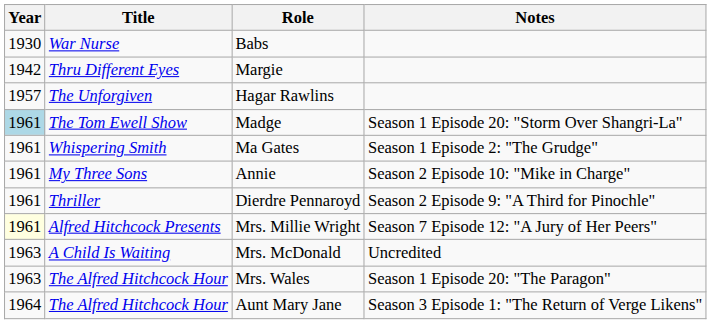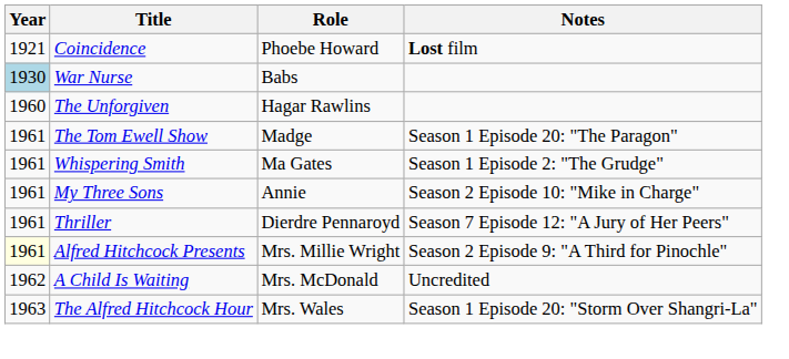+ row: 1921 | Coincidence | Phoebe Howard | Lost film
Babs | Year: no background -> lightblue background
- row: 1942 | Thru Different Eyes | Margie
Hagar Rawlins | Year: 1957 -> 1960
Madge | Year: lightblue background -> no background
Madge | Notes: Season 1 Episode 20: "Storm Over Shangri-La" -> Season 1 Episode 20: "The Paragon"
Dierdre Pennaroyd | Notes: Season 2 Episode 9: "A Third for Pinochle" -> Season 7 Episode 12: "A Jury of Her Peers"
Mrs. Millie Wright | Notes: Season 7 Episode 12: "A Jury of Her Peers" -> Season 2 Episode 9: "A Third for Pinochle"
Mrs. McDonald | Year: 1963 -> 1962
Mrs. Wales | Notes: Season 1 Episode 20: "The Paragon" -> Season 1 Episode 20: "Storm Over Shangri-La"
- row: 1964 | The Alfred Hitchcock Hour | Aunt Mary Jane | Season 3 Episode 1: "The Return of Verge Likens"
